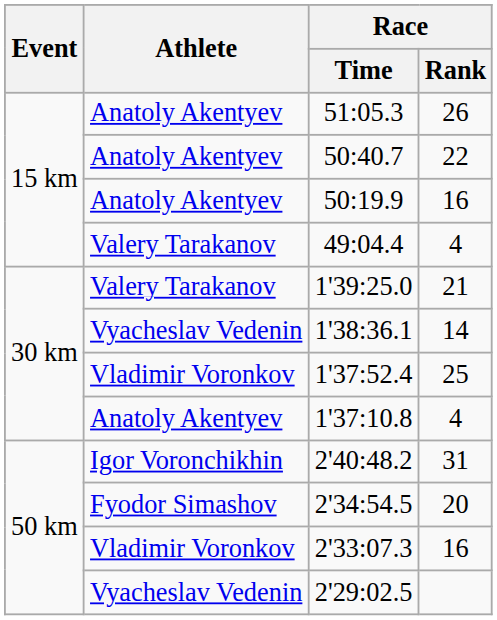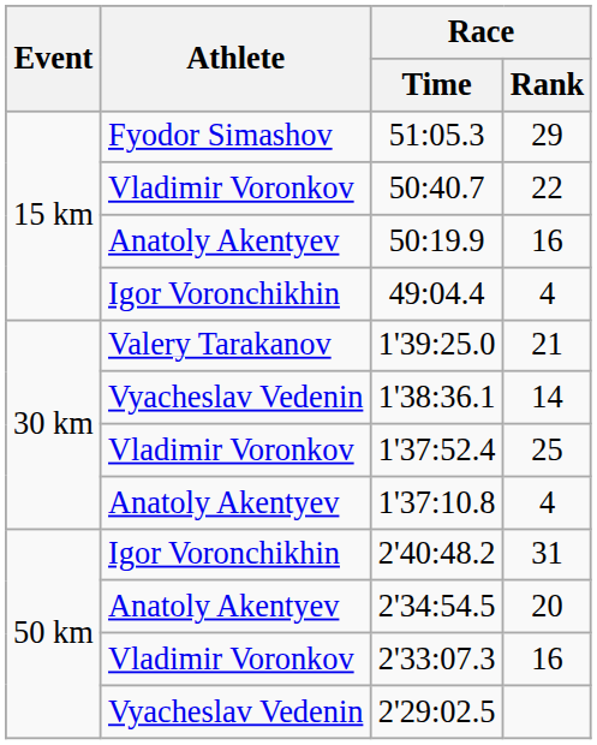51:05.3 | Athlete: Anatoly Akentyev -> Fyodor Simashov
51:05.3 | Race / Rank: 26 -> 29
50:40.7 | Athlete: Anatoly Akentyev -> Vladimir Voronkov
49:04.4 | Athlete: Valery Tarakanov -> Igor Voronchikhin
2'34:54.5 | Athlete: Fyodor Simashov -> Anatoly Akentyev
